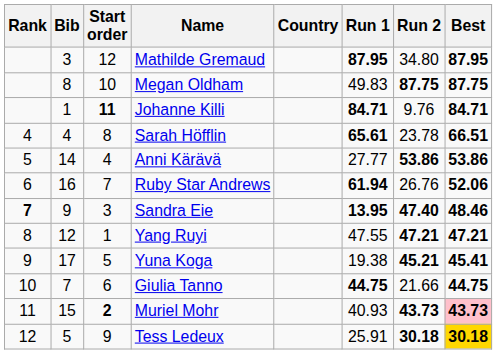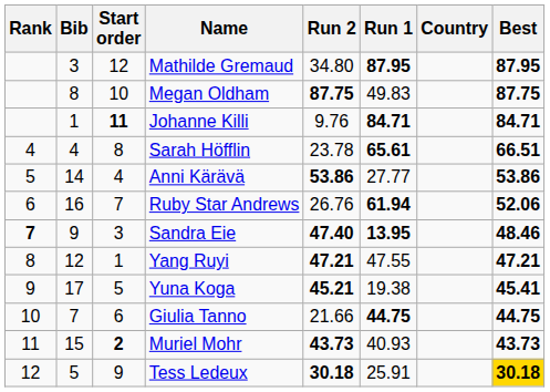columns swapped: Country <-> Run 2
Muriel Mohr | Best: pink background -> no background
